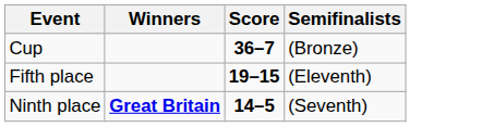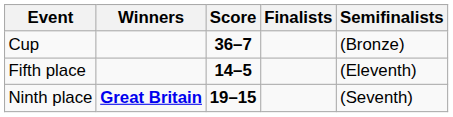+ column: Finalists
Fifth place | Score: 19–15 -> 14–5
Ninth place | Score: 14–5 -> 19–15
